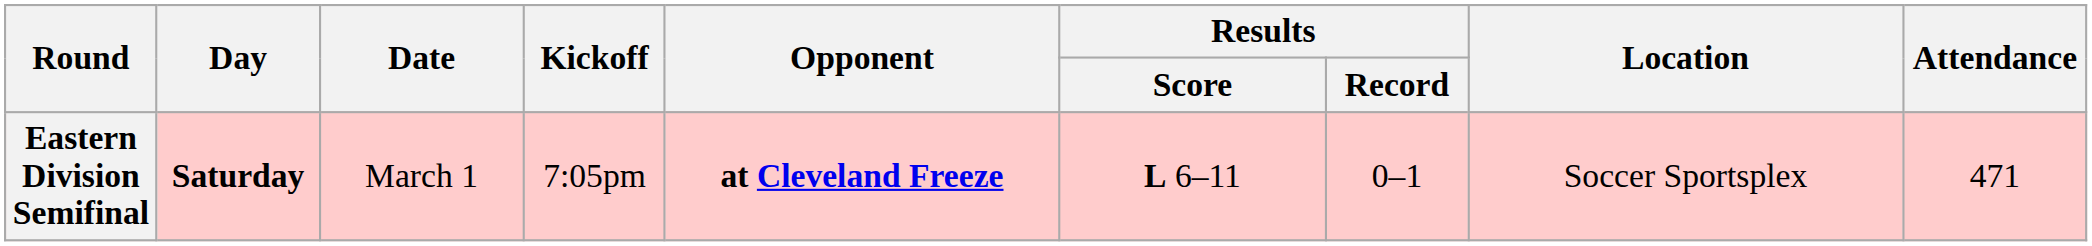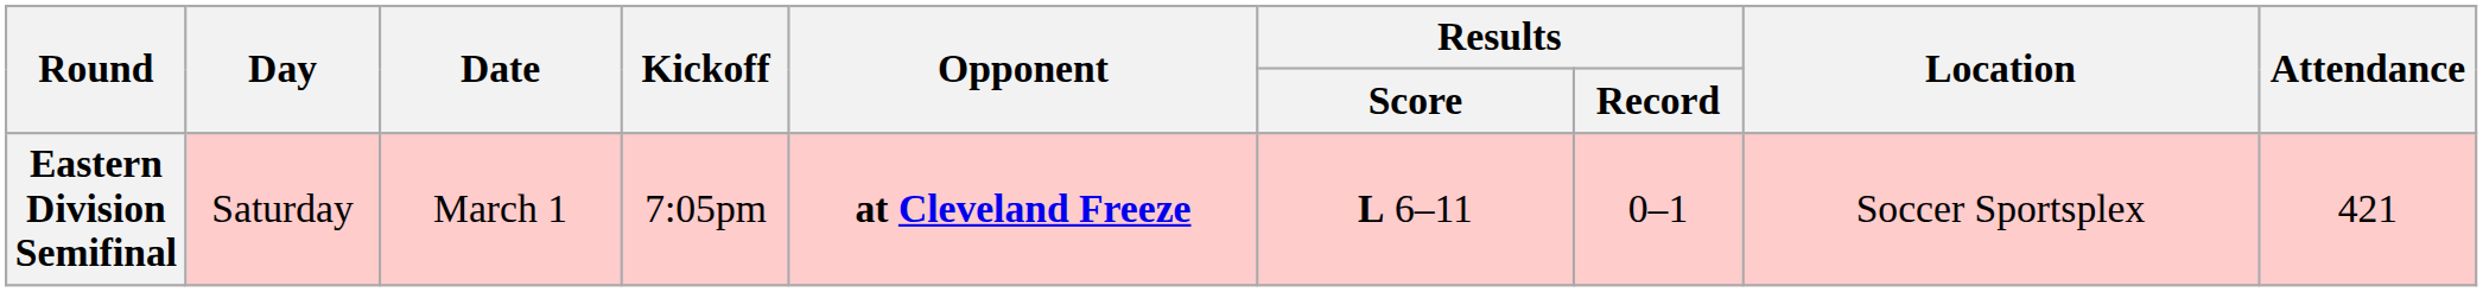Eastern Division Semifinal | Day: bold -> normal
Eastern Division Semifinal | Attendance: 471 -> 421
